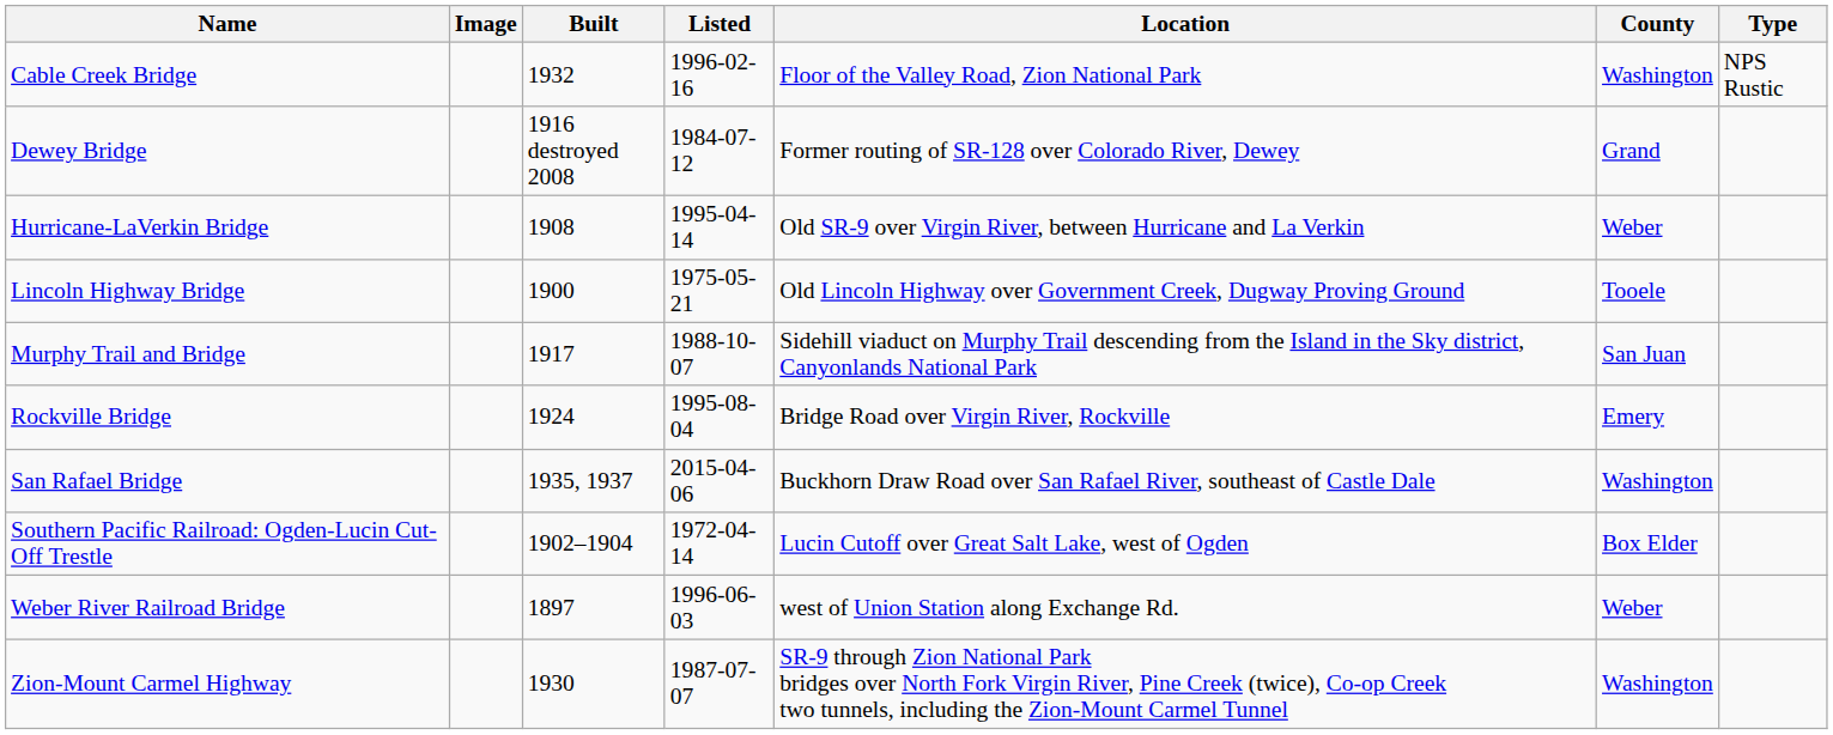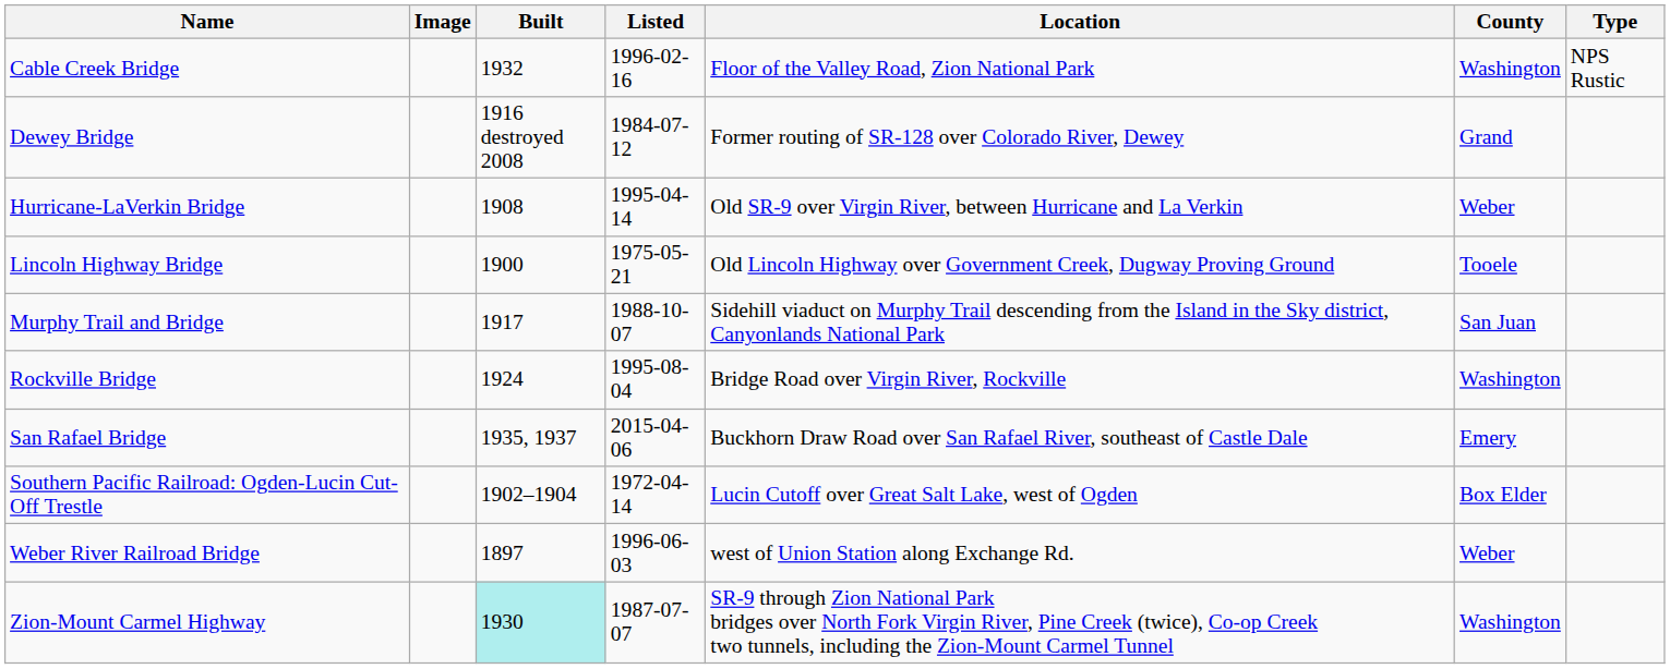Rockville Bridge | County: Emery -> Washington
San Rafael Bridge | County: Washington -> Emery
Zion-Mount Carmel Highway | Built: no background -> paleturquoise background
